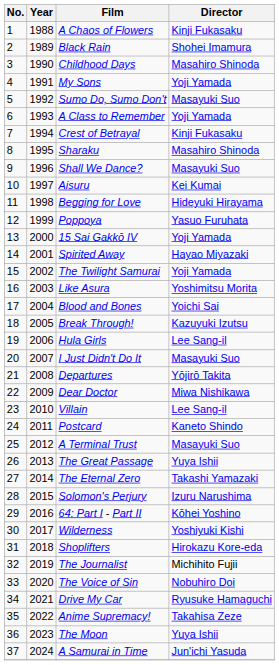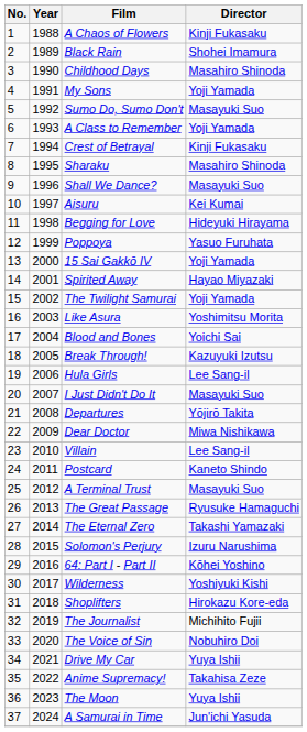The Great Passage | Director: Yuya Ishii -> Ryusuke Hamaguchi
Drive My Car | Director: Ryusuke Hamaguchi -> Yuya Ishii
